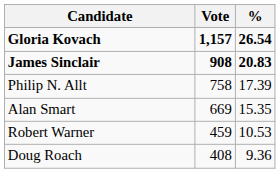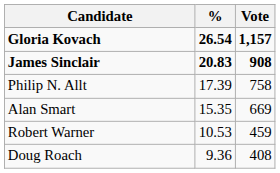columns swapped: Vote <-> %
